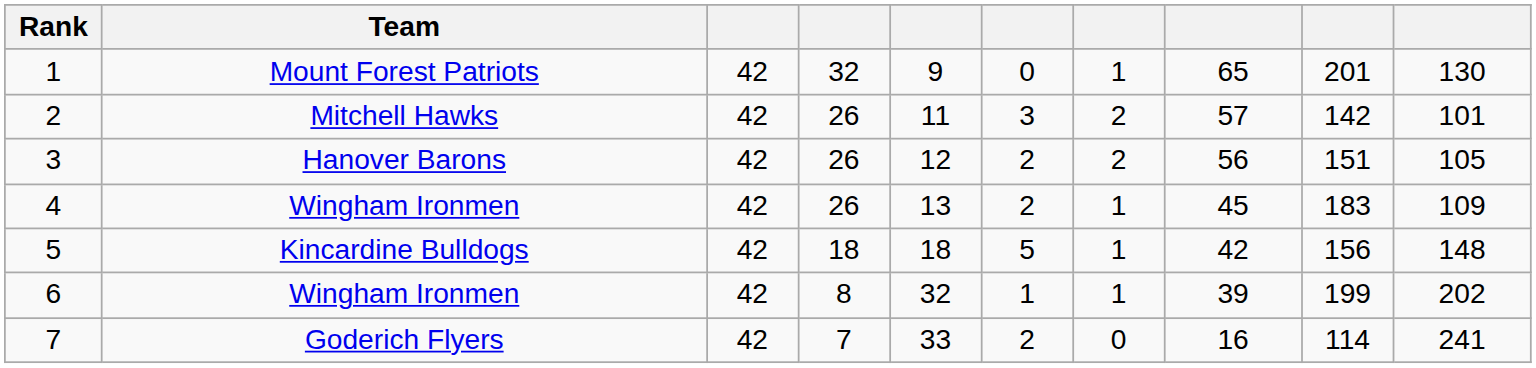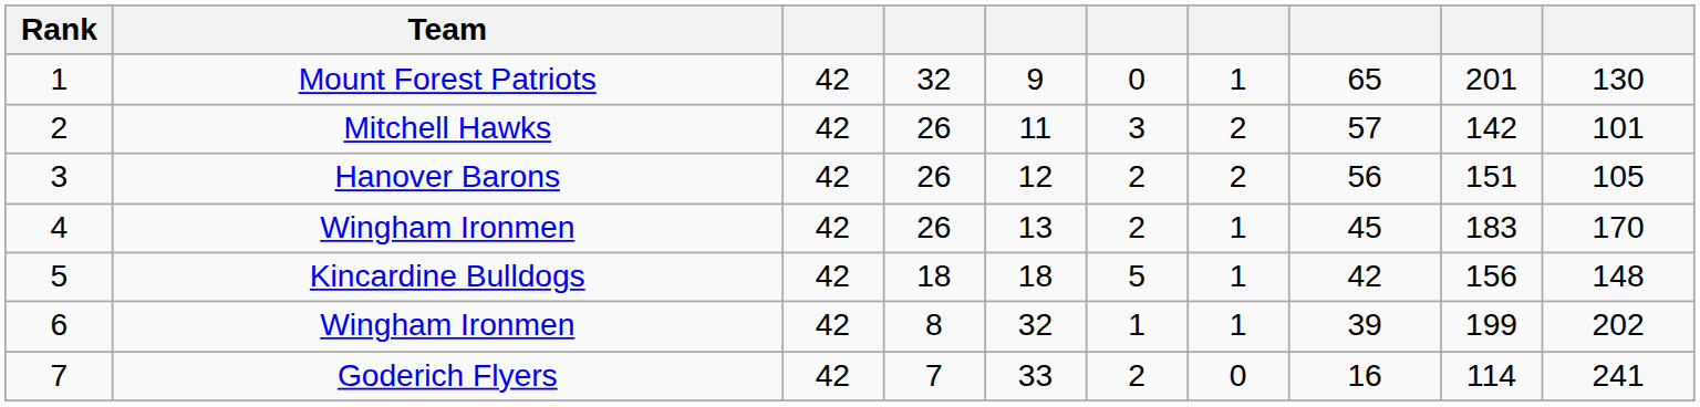4 | column 10: 109 -> 170
